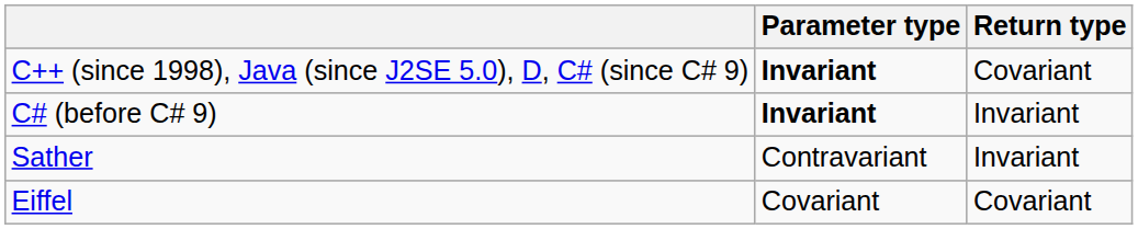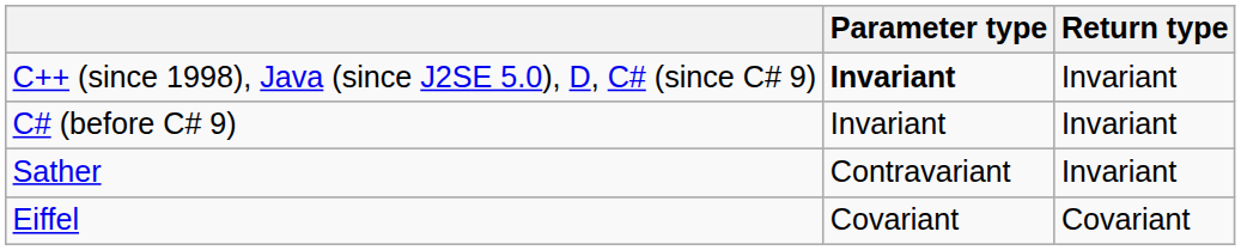C++ (since 1998), Java (since J2SE 5.0), D, C# (since C# 9) | Return type: Covariant -> Invariant
C# (before C# 9) | Parameter type: bold -> normal
